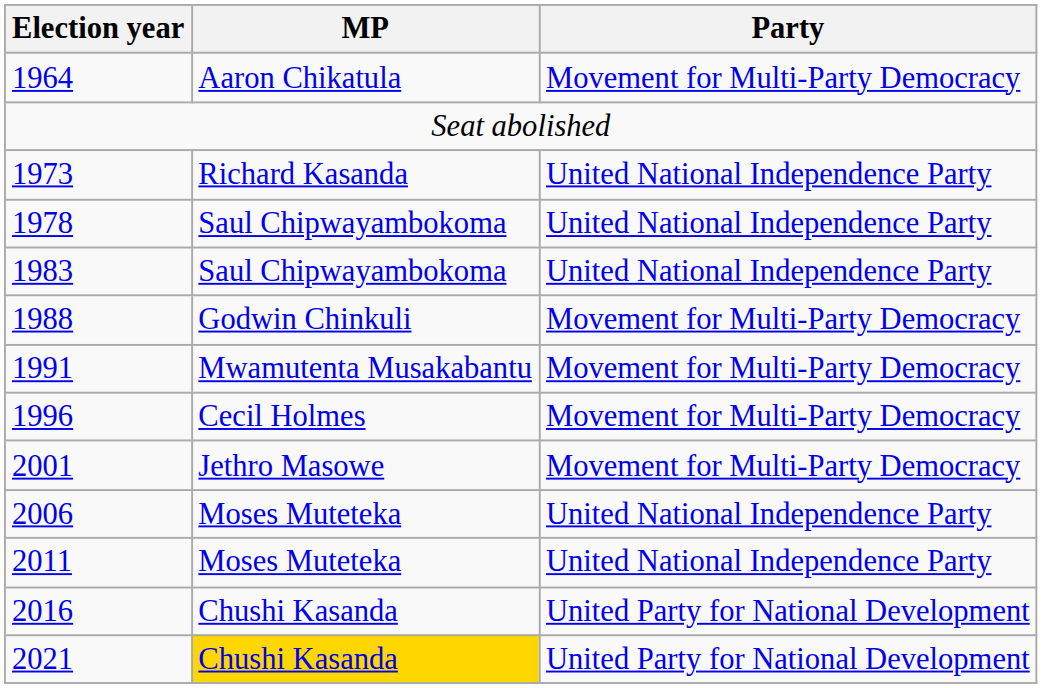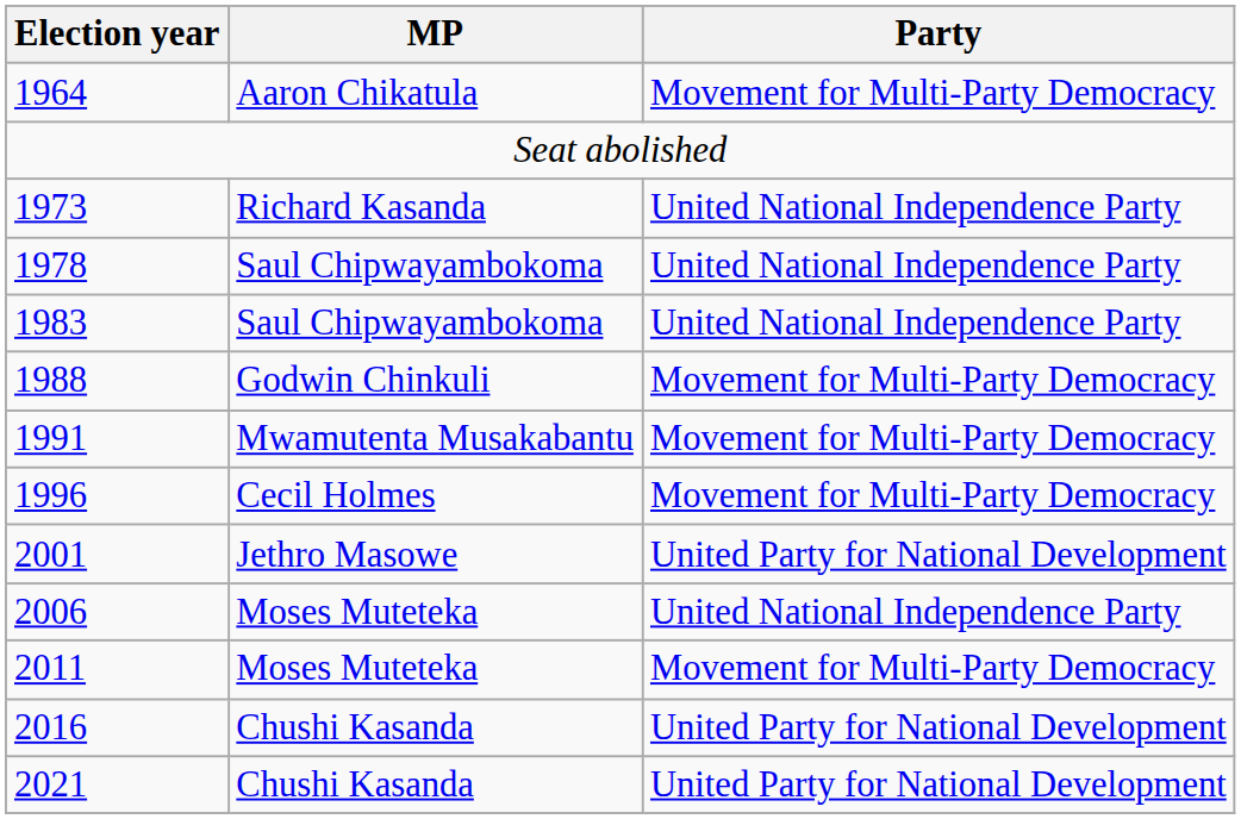2001 | Party: Movement for Multi-Party Democracy -> United Party for National Development
2011 | Party: United National Independence Party -> Movement for Multi-Party Democracy
2021 | MP: gold background -> no background
